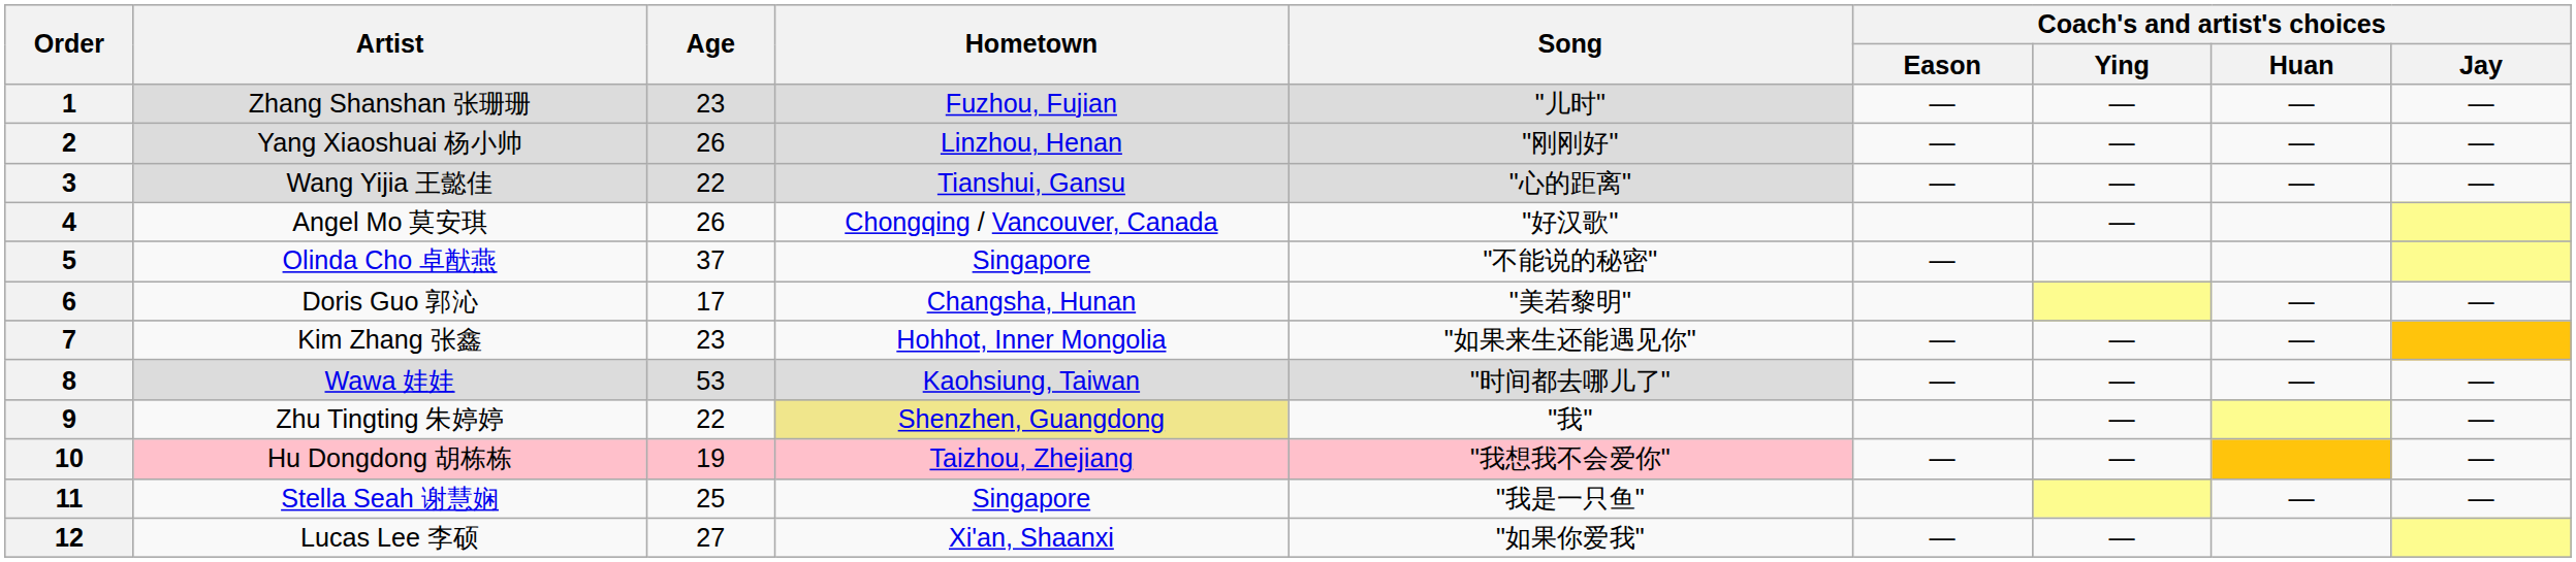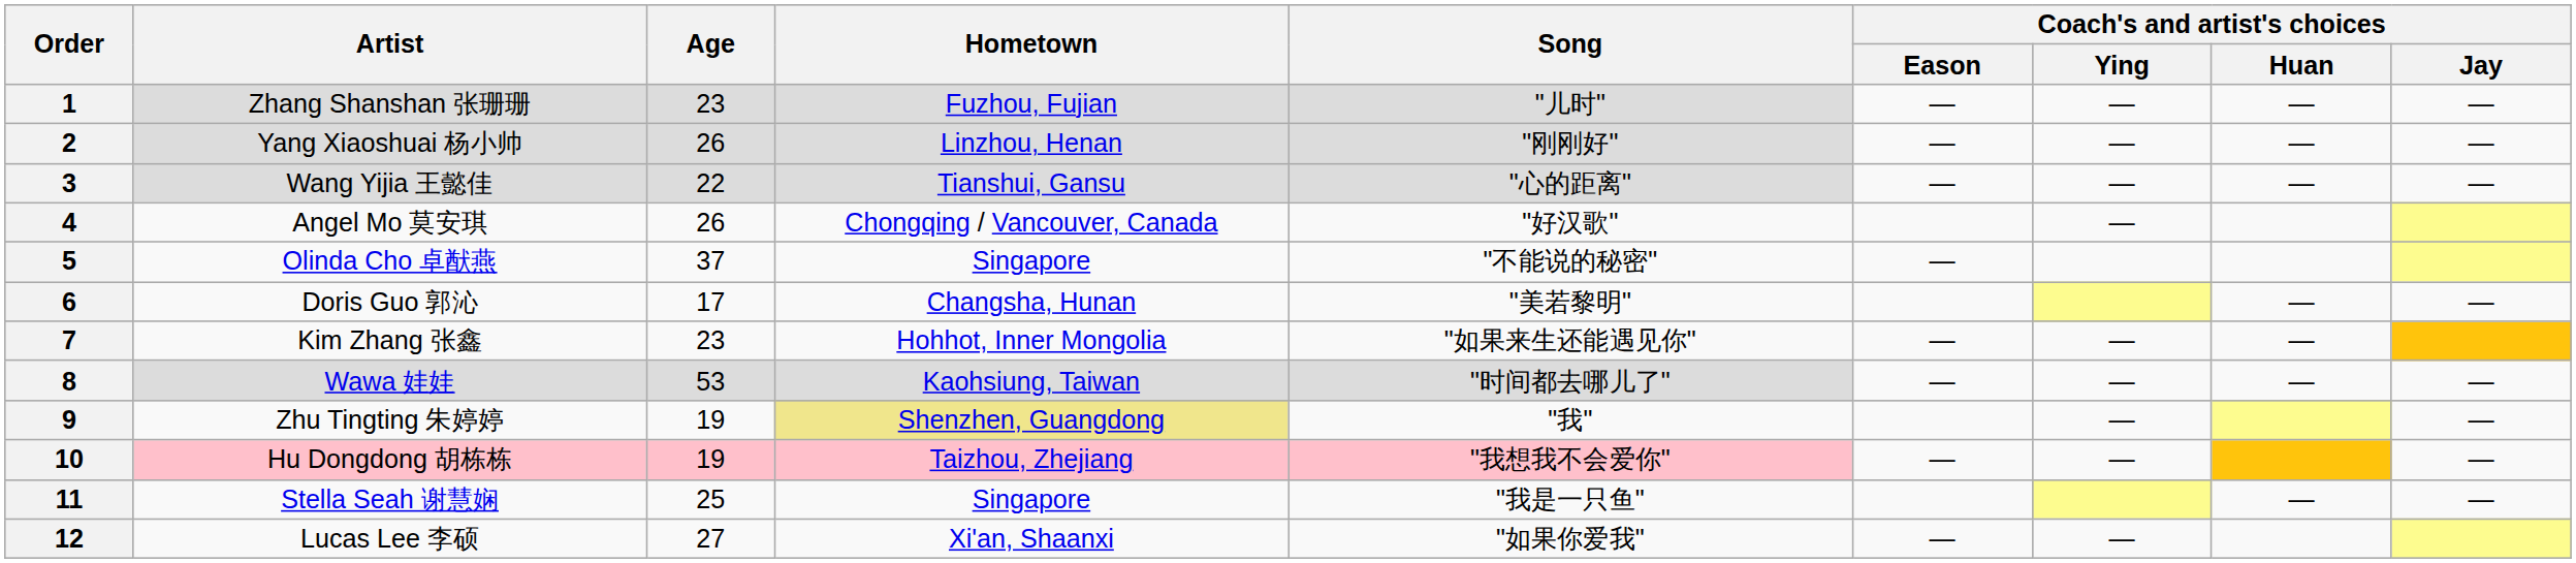9 | Age: 22 -> 19
